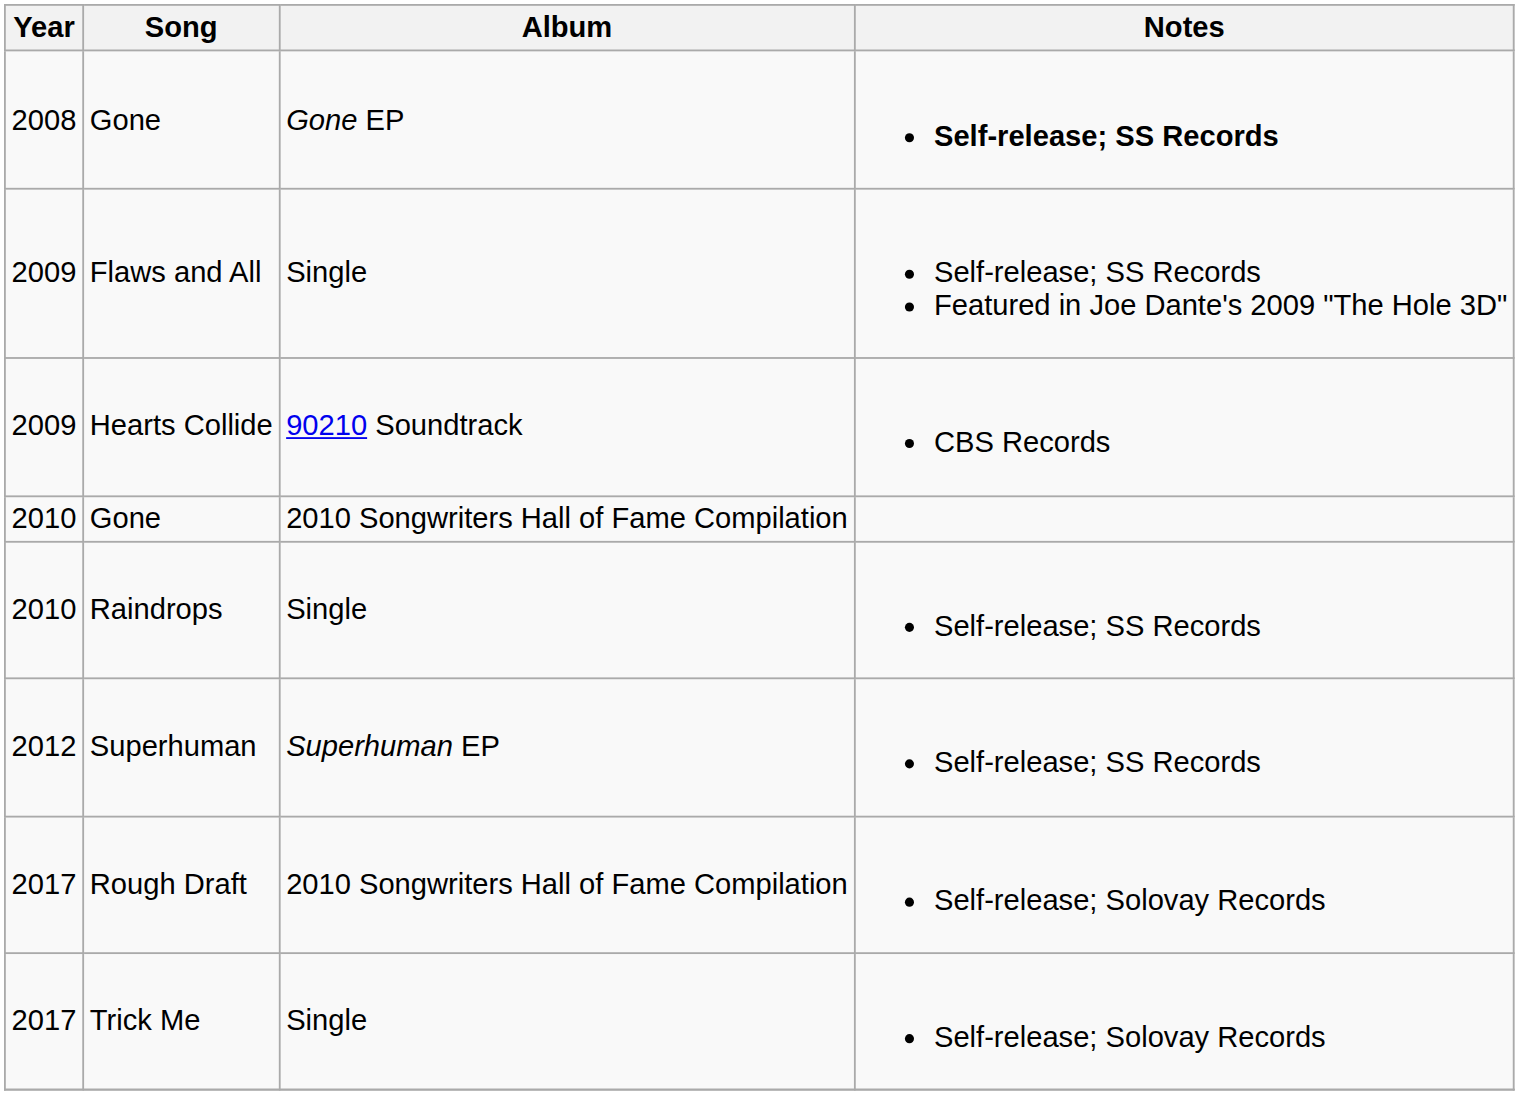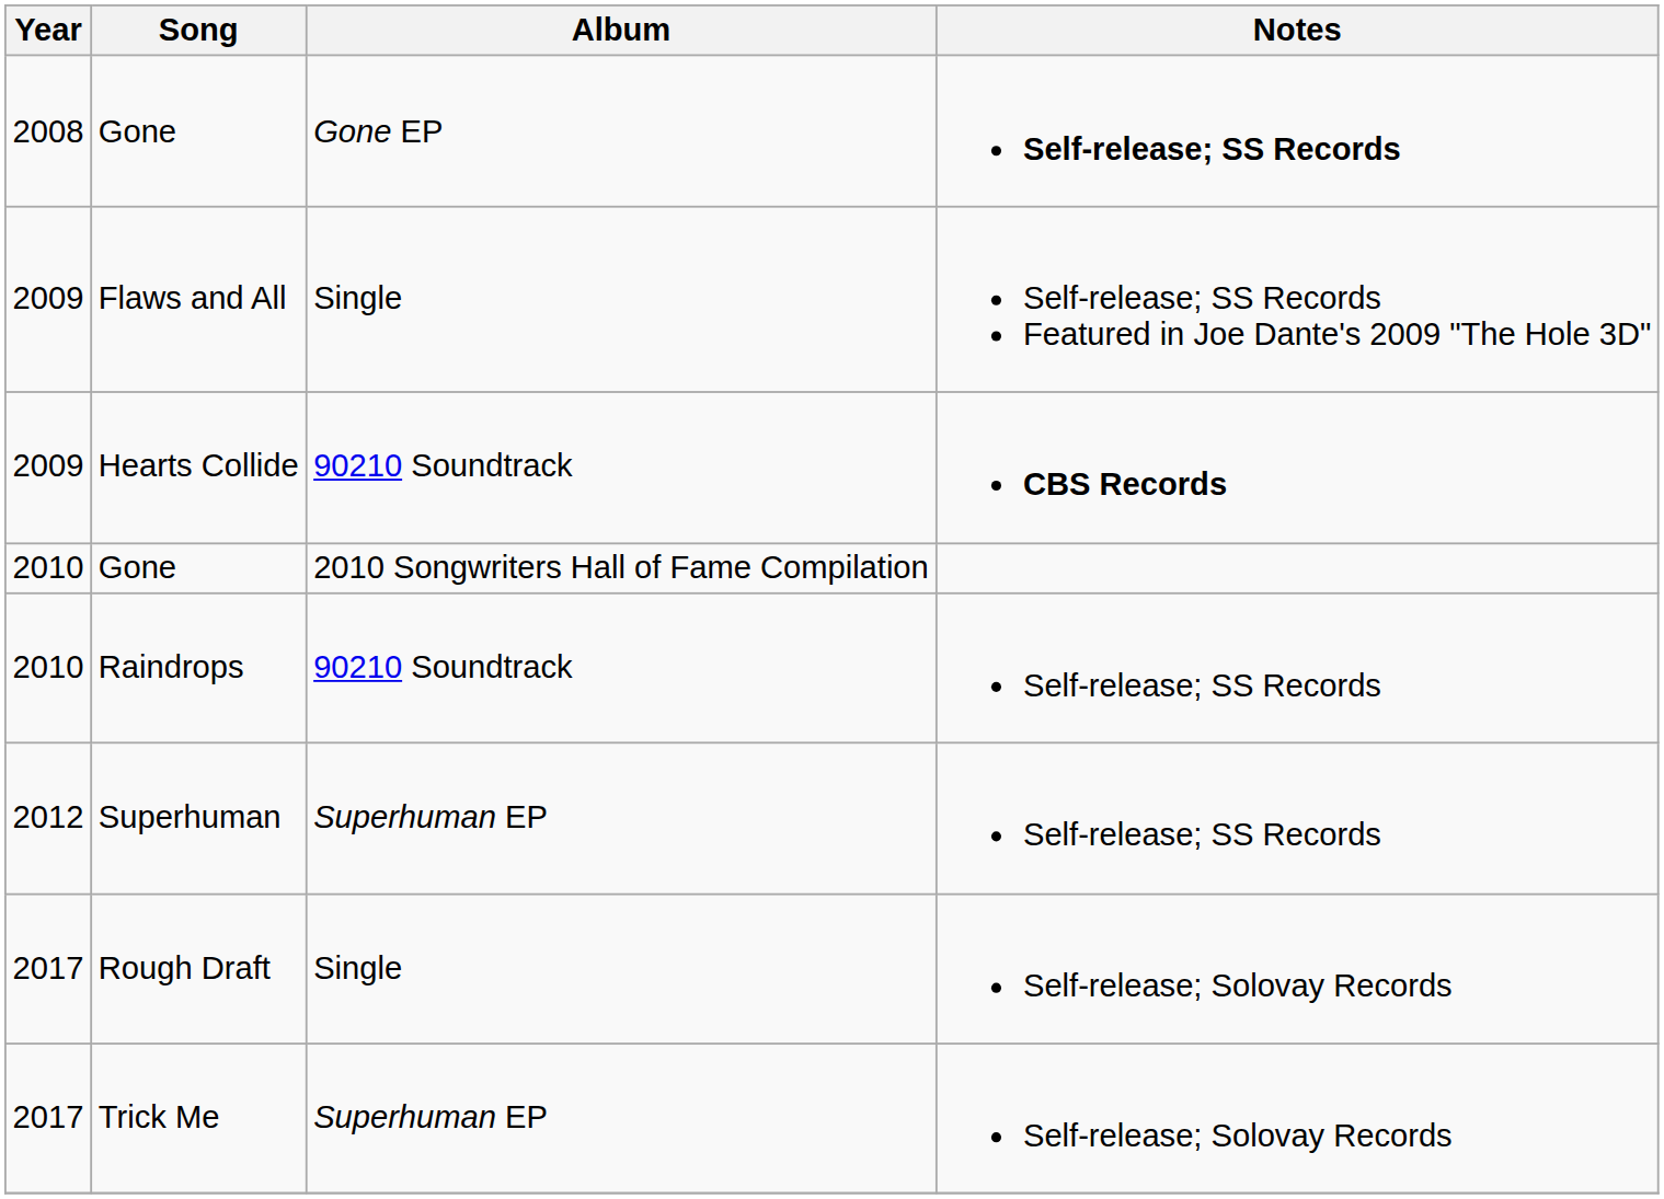Hearts Collide | Notes: normal -> bold
Raindrops | Album: Single -> 90210 Soundtrack
Rough Draft | Album: 2010 Songwriters Hall of Fame Compilation -> Single
Trick Me | Album: Single -> Superhuman EP
